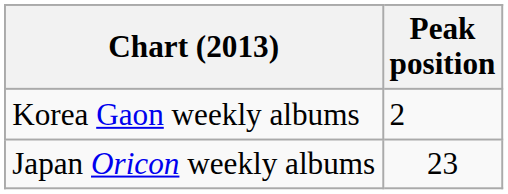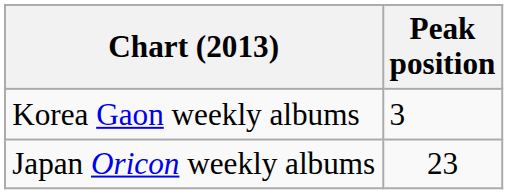Korea Gaon weekly albums | Peak position: 2 -> 3
